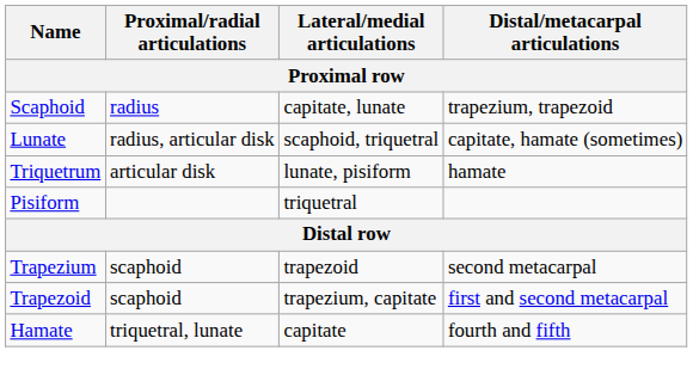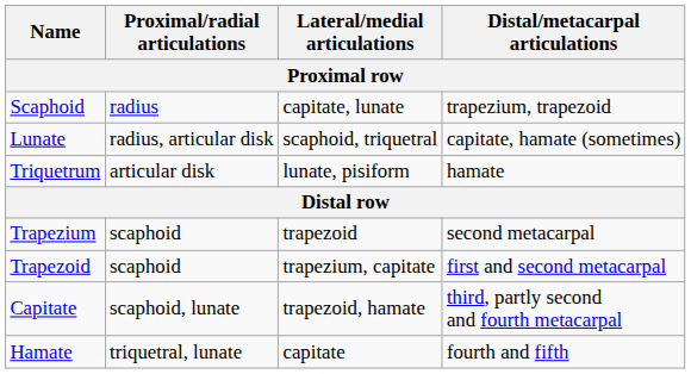- row: Pisiform | triquetral
+ row: Capitate | scaphoid, lunate | trapezoid, hamate | third, partly second and fourth metacarpal
